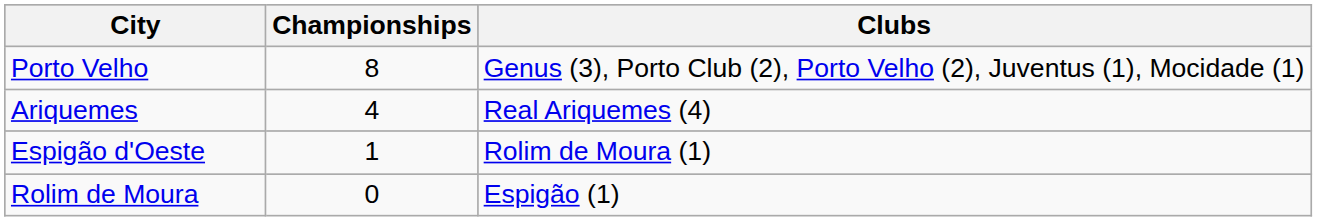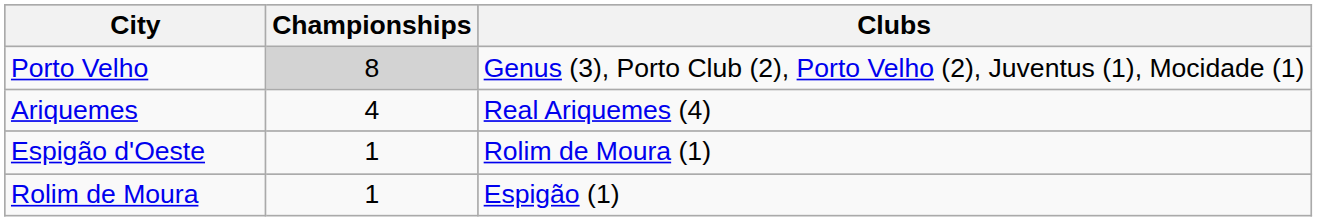Porto Velho | Championships: no background -> lightgrey background
Rolim de Moura | Championships: 0 -> 1
